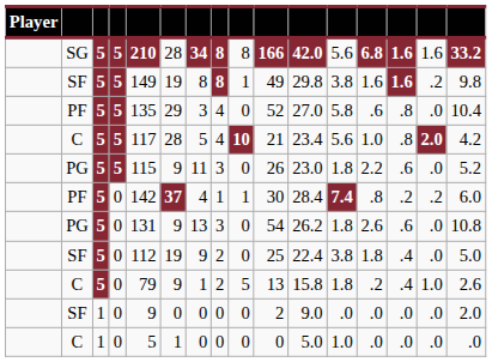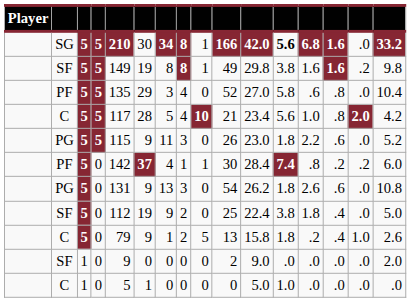SG | column 6: 28 -> 30
SG | column 9: 8 -> 1
SG | column 12: normal -> bold
SG | column 15: 1.6 -> .0
